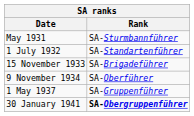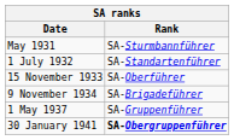15 November 1933 | Rank: SA-Brigadeführer -> SA-Oberführer
9 November 1934 | Rank: SA-Oberführer -> SA-Brigadeführer
